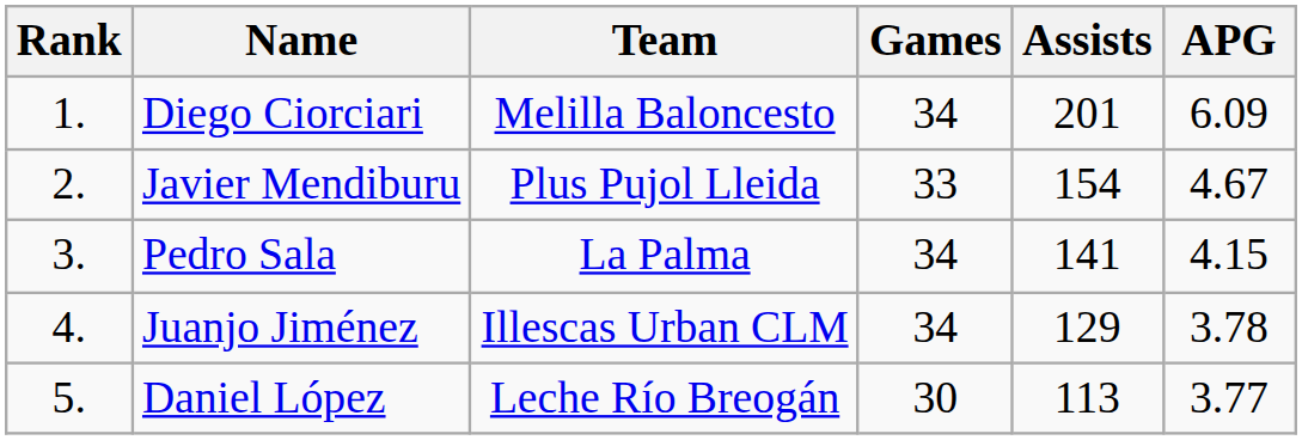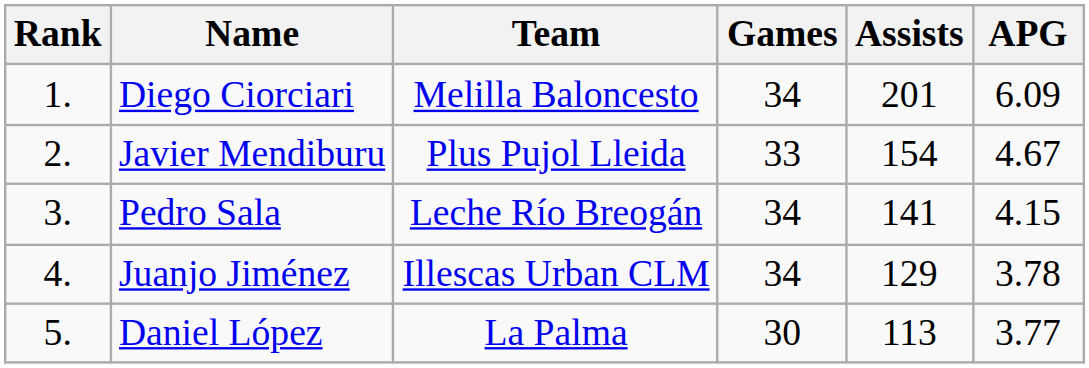Pedro Sala | Team: La Palma -> Leche Río Breogán
Daniel López | Team: Leche Río Breogán -> La Palma
